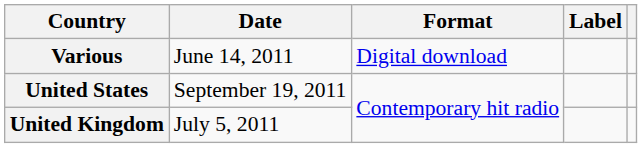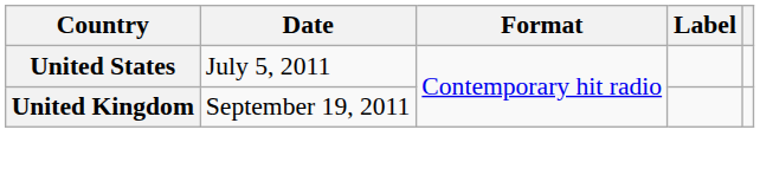- row: Various | June 14, 2011 | Digital download
United States | Date: September 19, 2011 -> July 5, 2011
United Kingdom | Date: July 5, 2011 -> September 19, 2011
